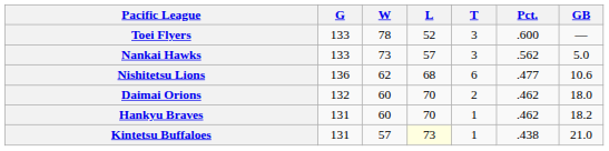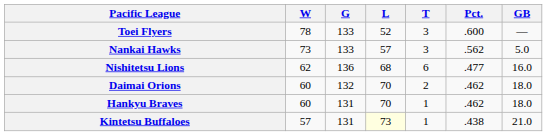columns swapped: G <-> W
Nishitetsu Lions | GB: 10.6 -> 16.0
Hankyu Braves | GB: 18.2 -> 18.0
